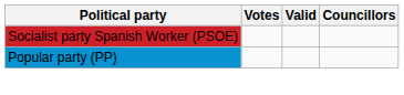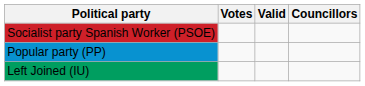+ row: Left Joined (IU)
